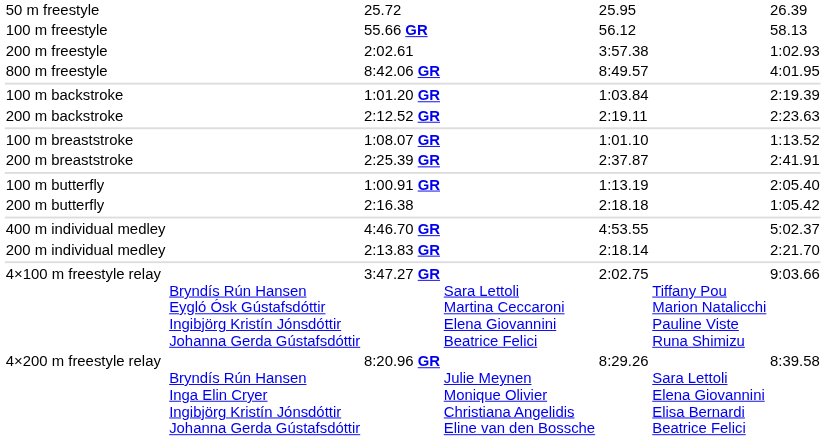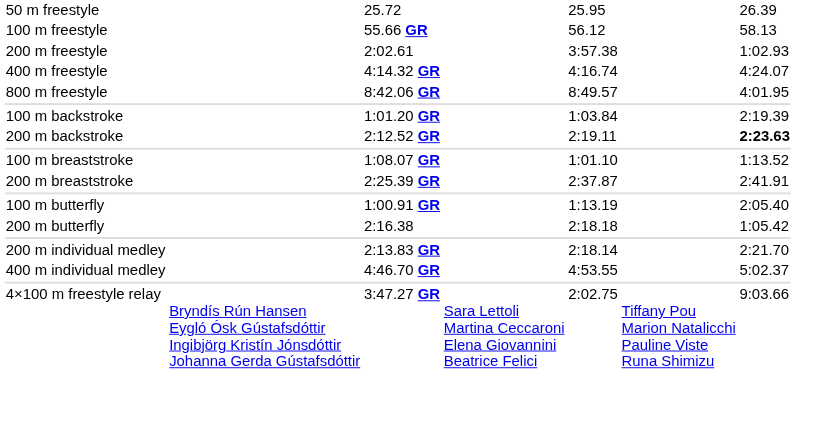+ row: 400 m freestyle | 4:14.32 GR | 4:16.74 | 4:24.07
200 m backstroke | column 7: normal -> bold
rows swapped: 200 m individual medley <-> 400 m individual medley
- row: 4×200 m freestyle relay | Bryndís Rún Hansen Inga Elin Cryer Ingibjörg Kristín Jónsdóttir Johanna Gerda Gústafsdóttir | 8:20.96 GR | Julie Meynen Monique Olivier Christiana Angelidis Eline van den Bossche | 8:29.26 | Sara Lettoli Elena Giovannini Elisa Bernardi Beatrice Felici | 8:39.58
